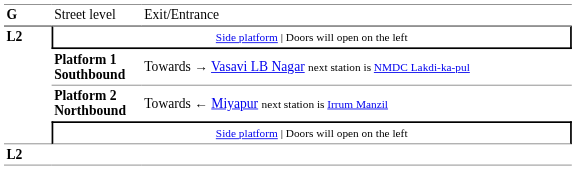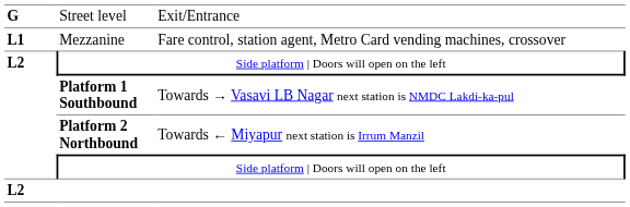+ row: L1 | Mezzanine | Fare control, station agent, Metro Card vending machines, crossover
